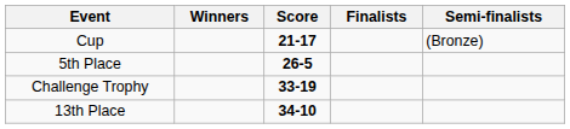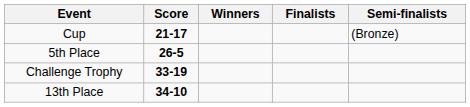columns swapped: Winners <-> Score
